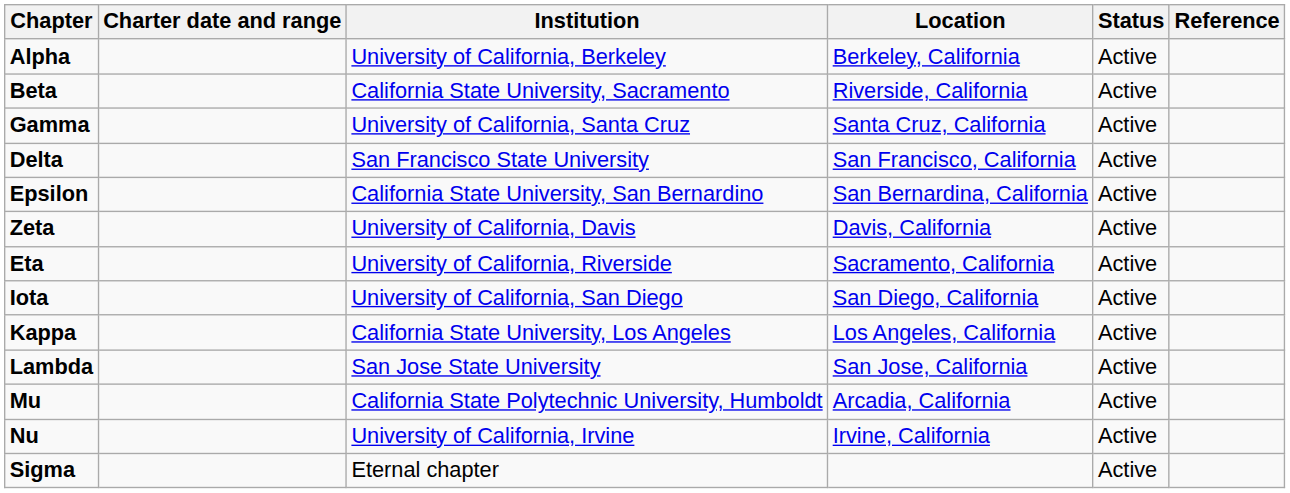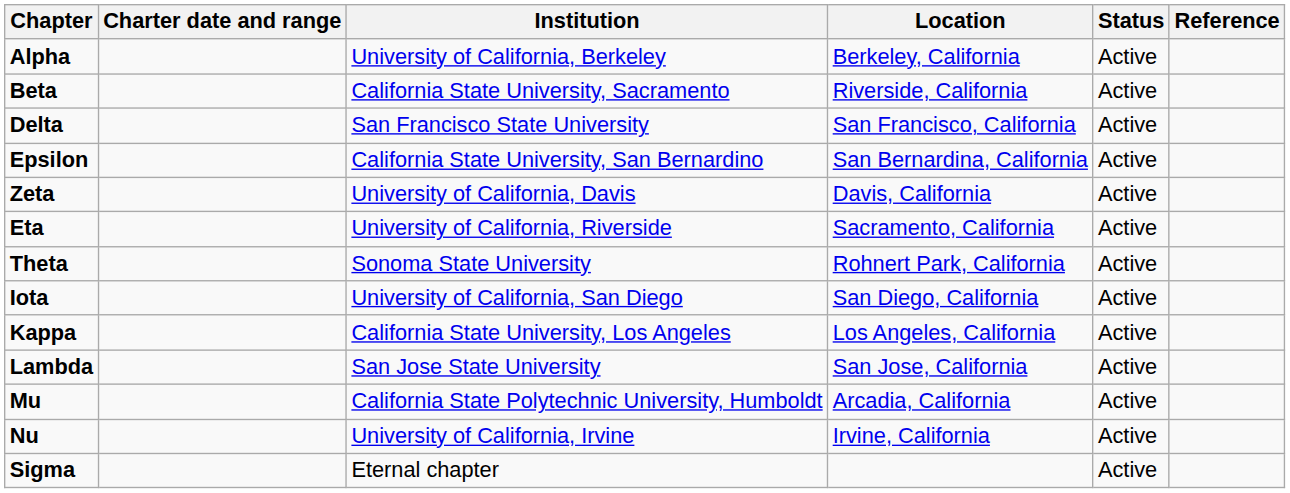- row: Gamma | University of California, Santa Cruz | Santa Cruz, California | Active
+ row: Theta | Sonoma State University | Rohnert Park, California | Active
